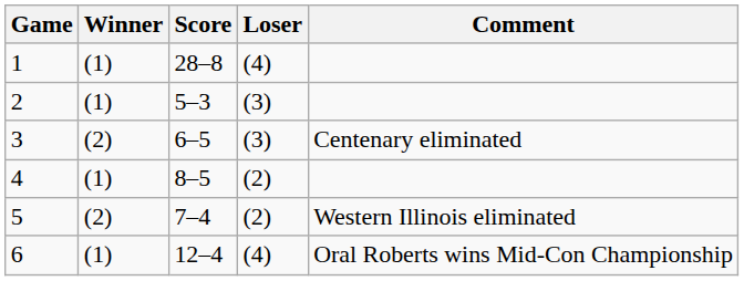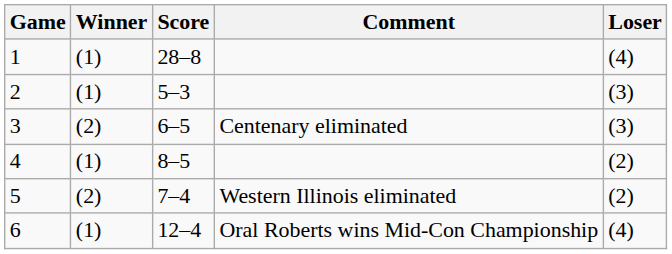columns swapped: Loser <-> Comment
